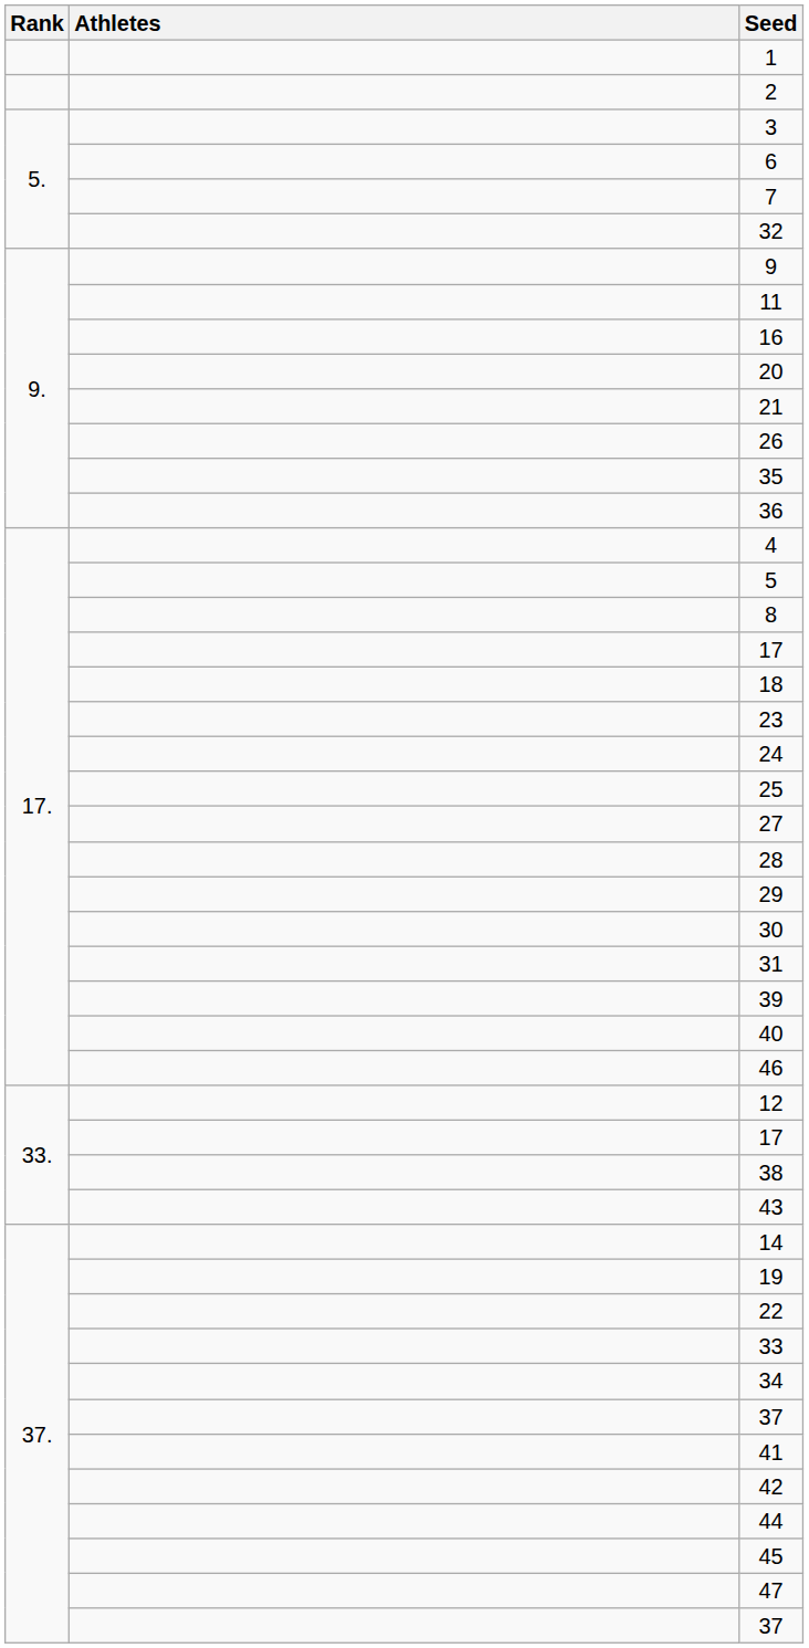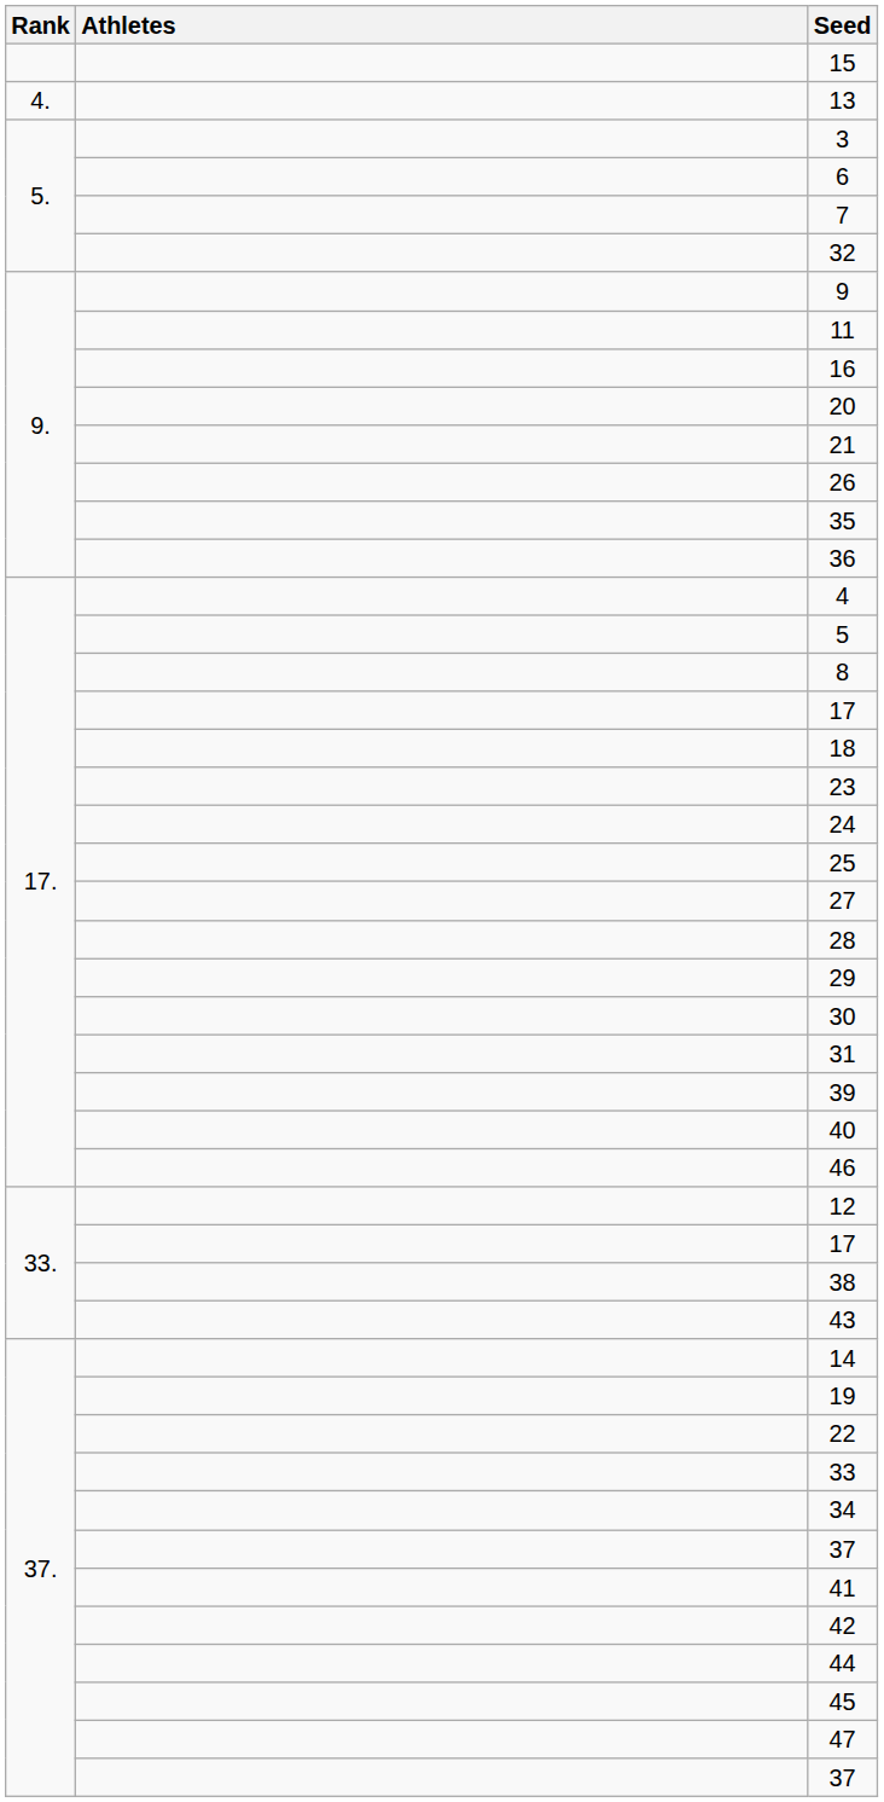- row: 1
+ row: 15
- row: 2
+ row: 4. | 13
